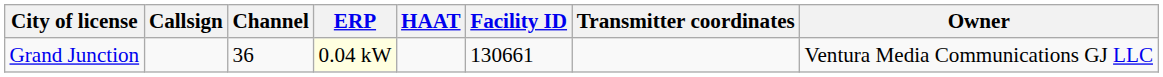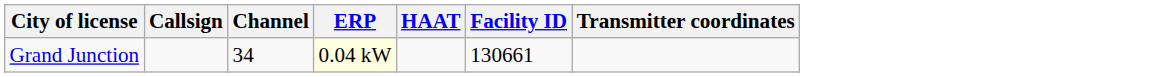- column: Owner | Ventura Media Communications GJ LLC
Grand Junction | Channel: 36 -> 34
